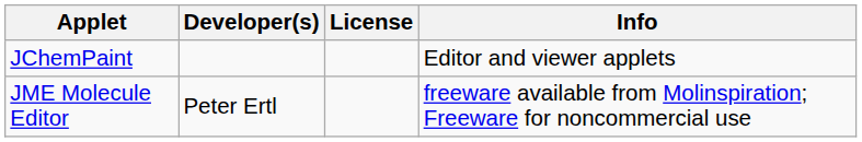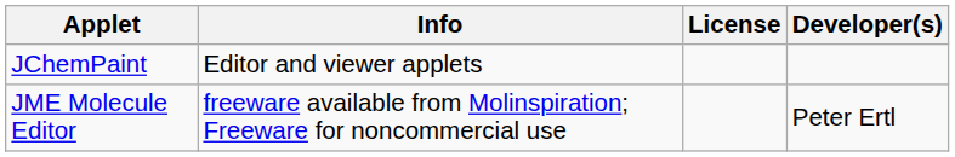columns swapped: Developer(s) <-> Info
